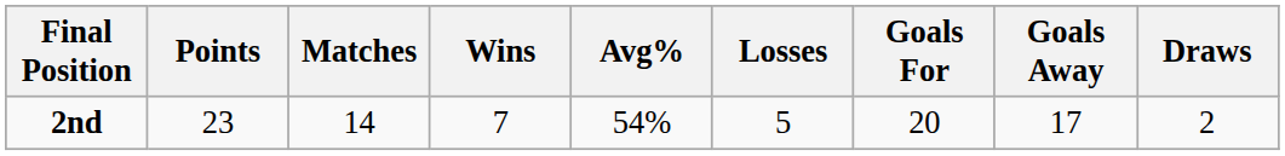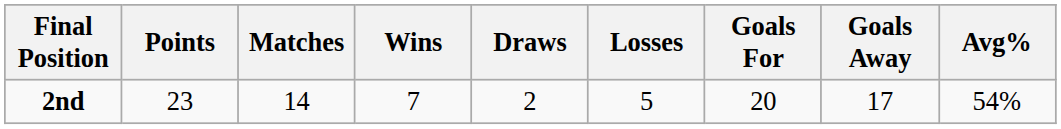columns swapped: Draws <-> Avg%
